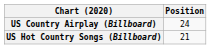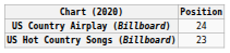US Hot Country Songs (Billboard) | Position: 21 -> 23
